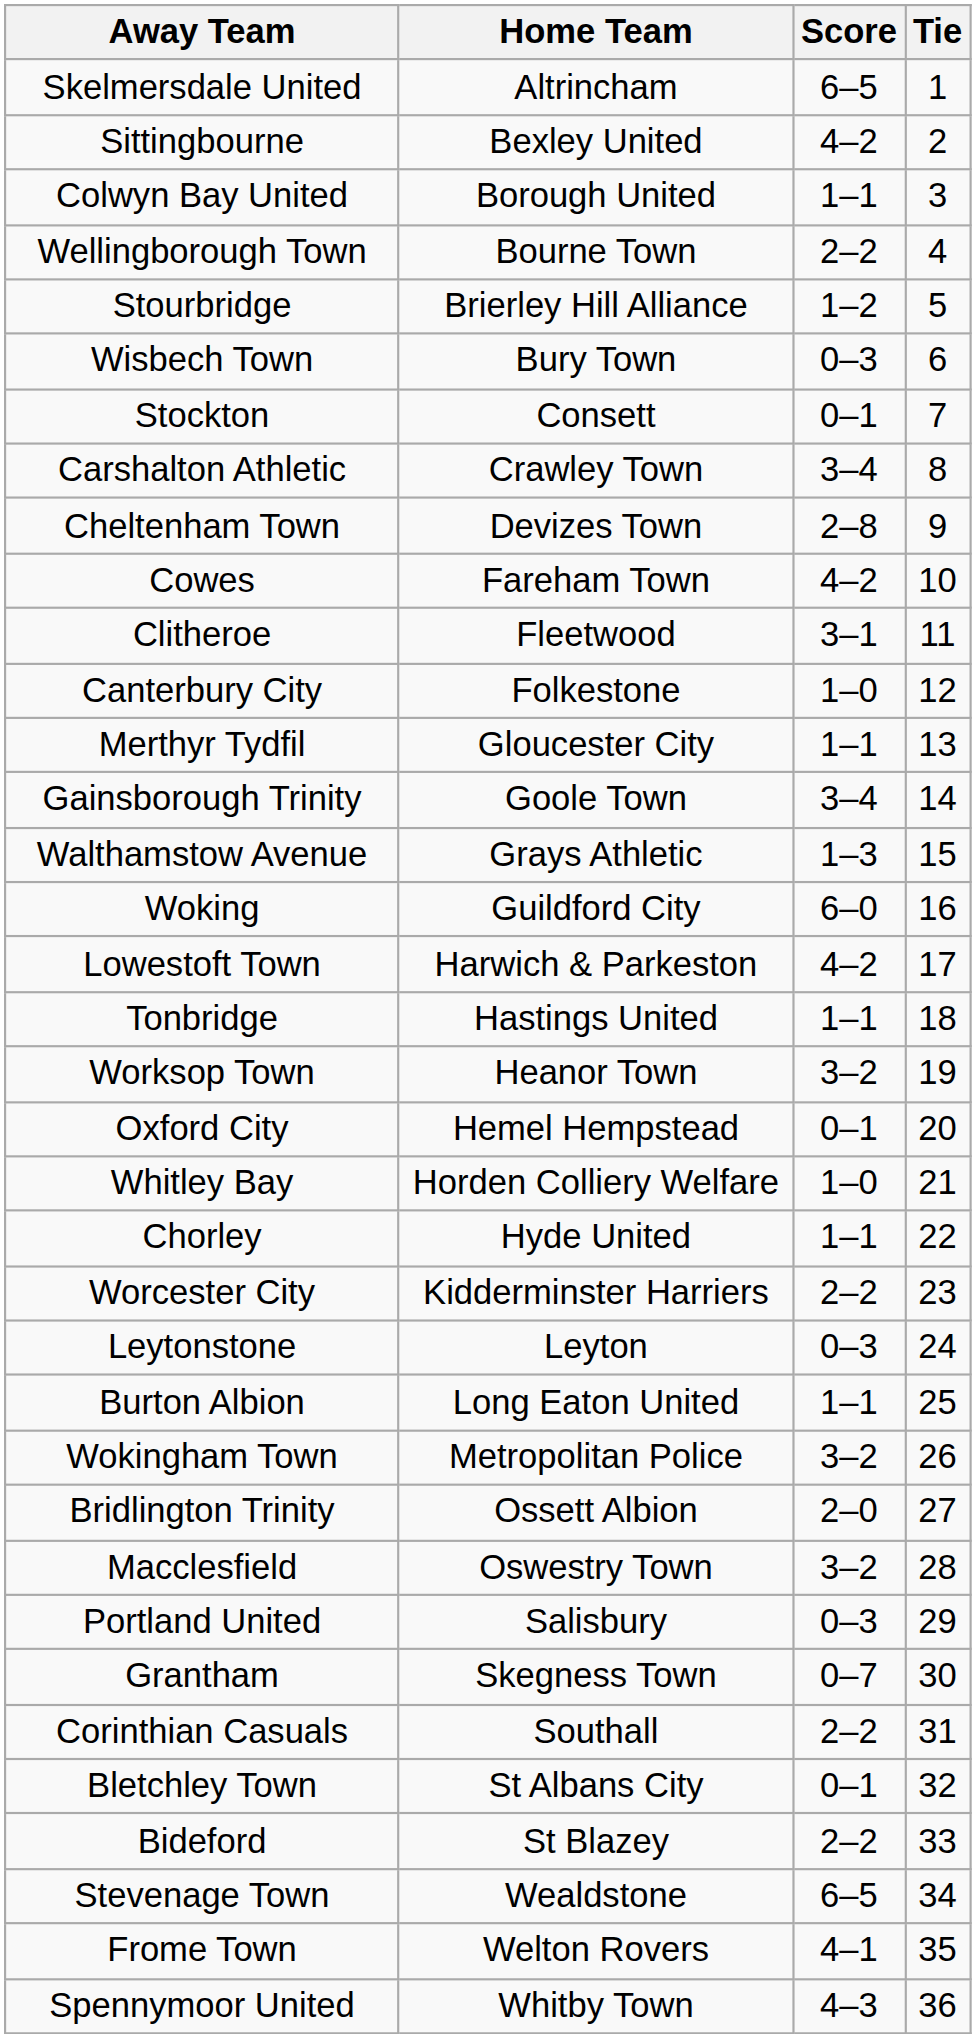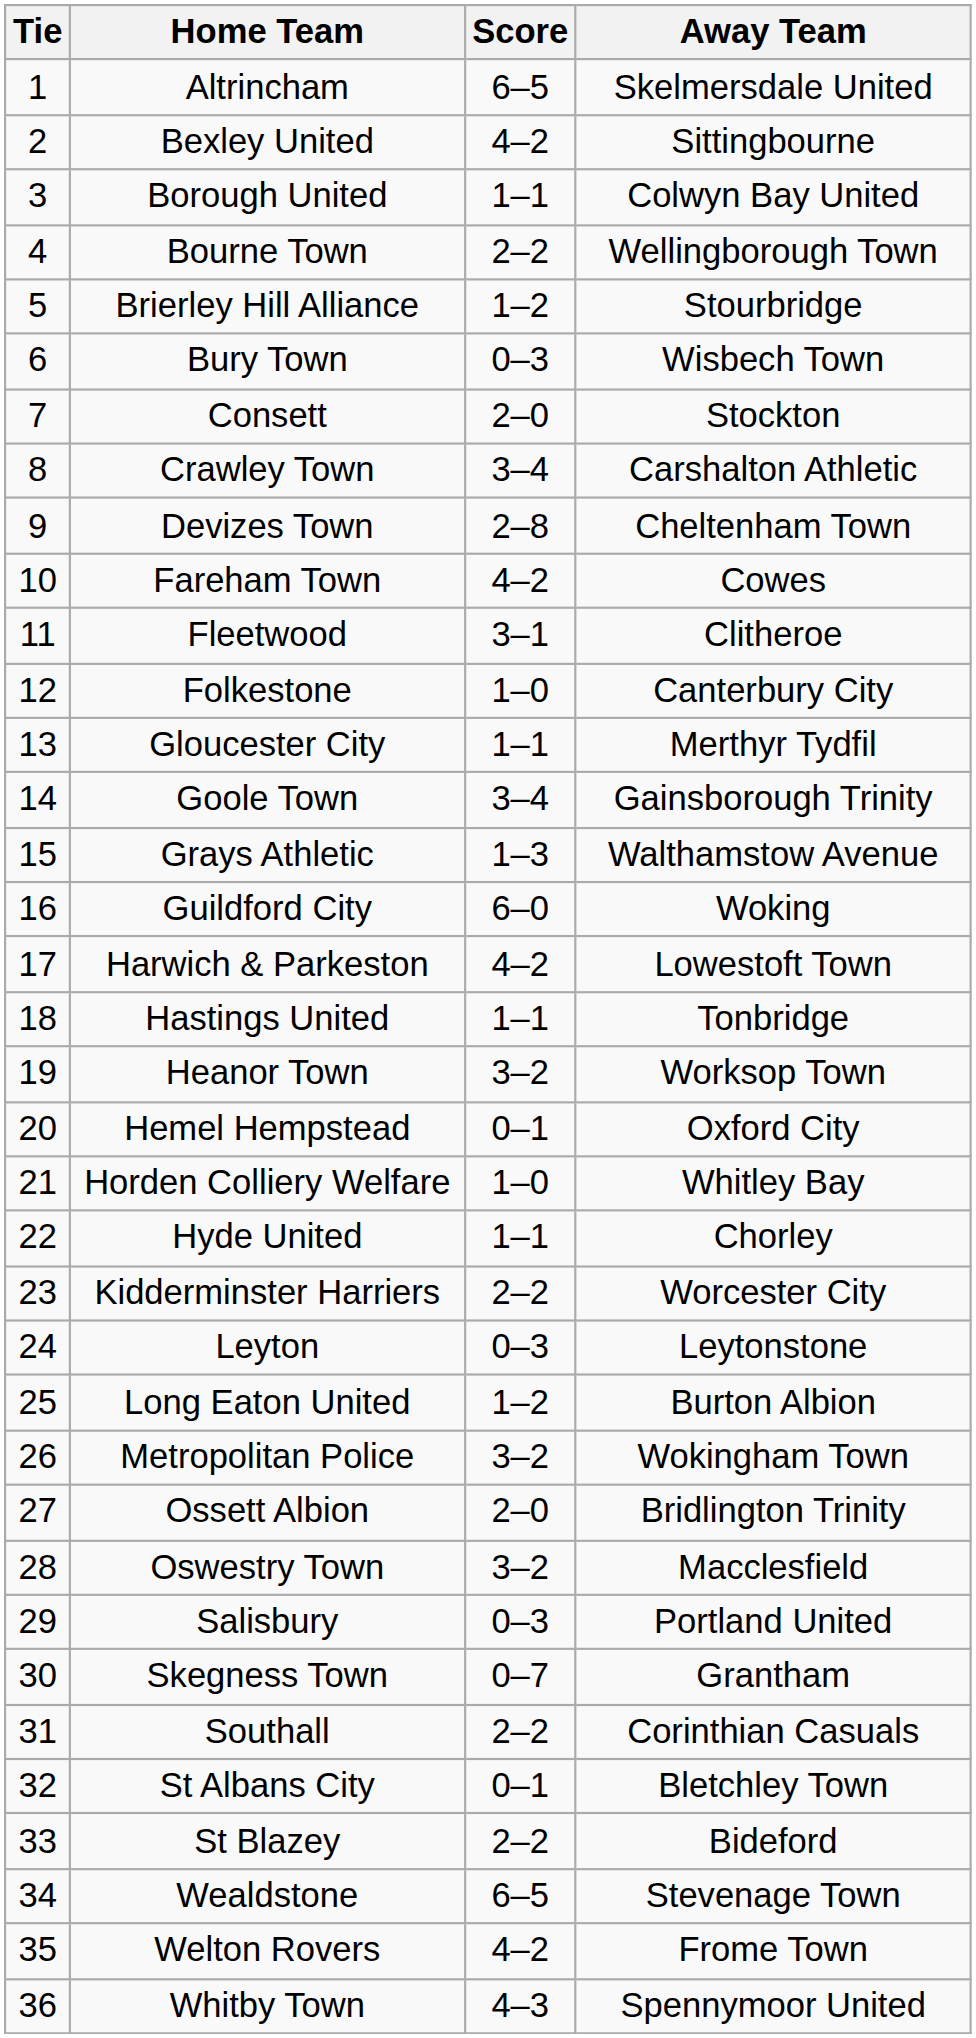columns swapped: Tie <-> Away Team
Consett | Score: 0–1 -> 2–0
Long Eaton United | Score: 1–1 -> 1–2
Welton Rovers | Score: 4–1 -> 4–2
